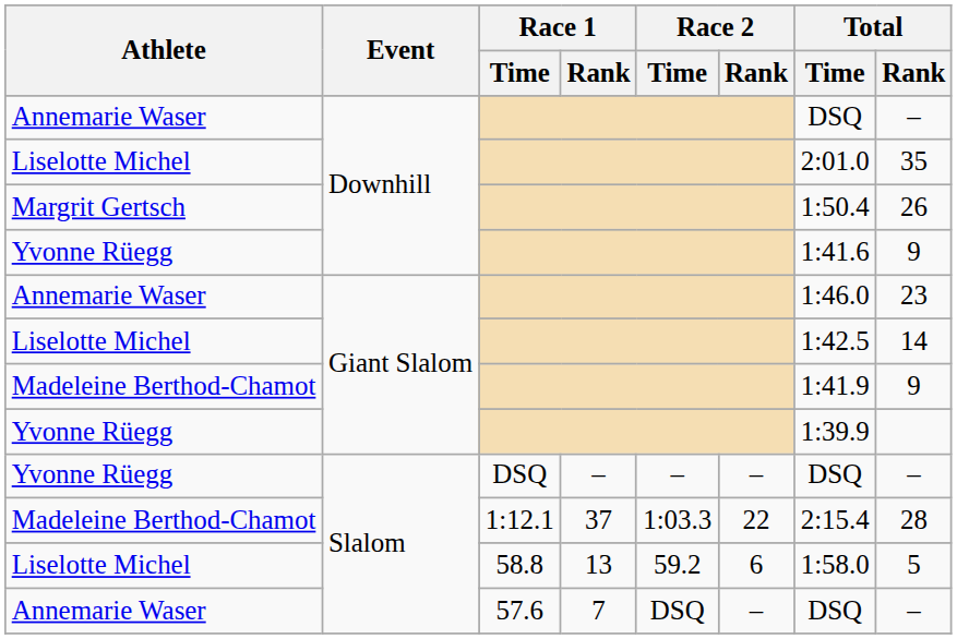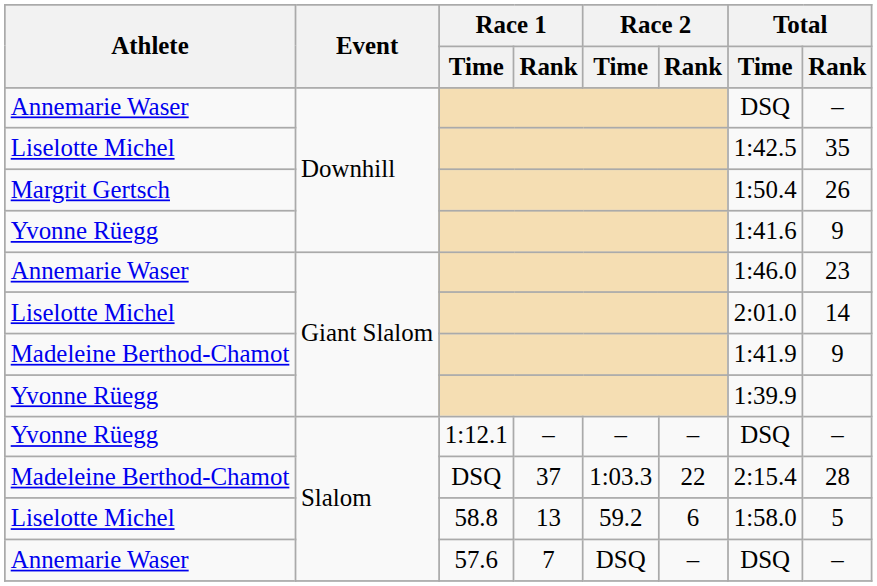Liselotte Michel / Downhill | Total / Time: 2:01.0 -> 1:42.5
Liselotte Michel / Giant Slalom | Total / Time: 1:42.5 -> 2:01.0
Yvonne Rüegg / Slalom | Race 1 / Time: DSQ -> 1:12.1
Madeleine Berthod-Chamot / Slalom | Race 1 / Time: 1:12.1 -> DSQ
